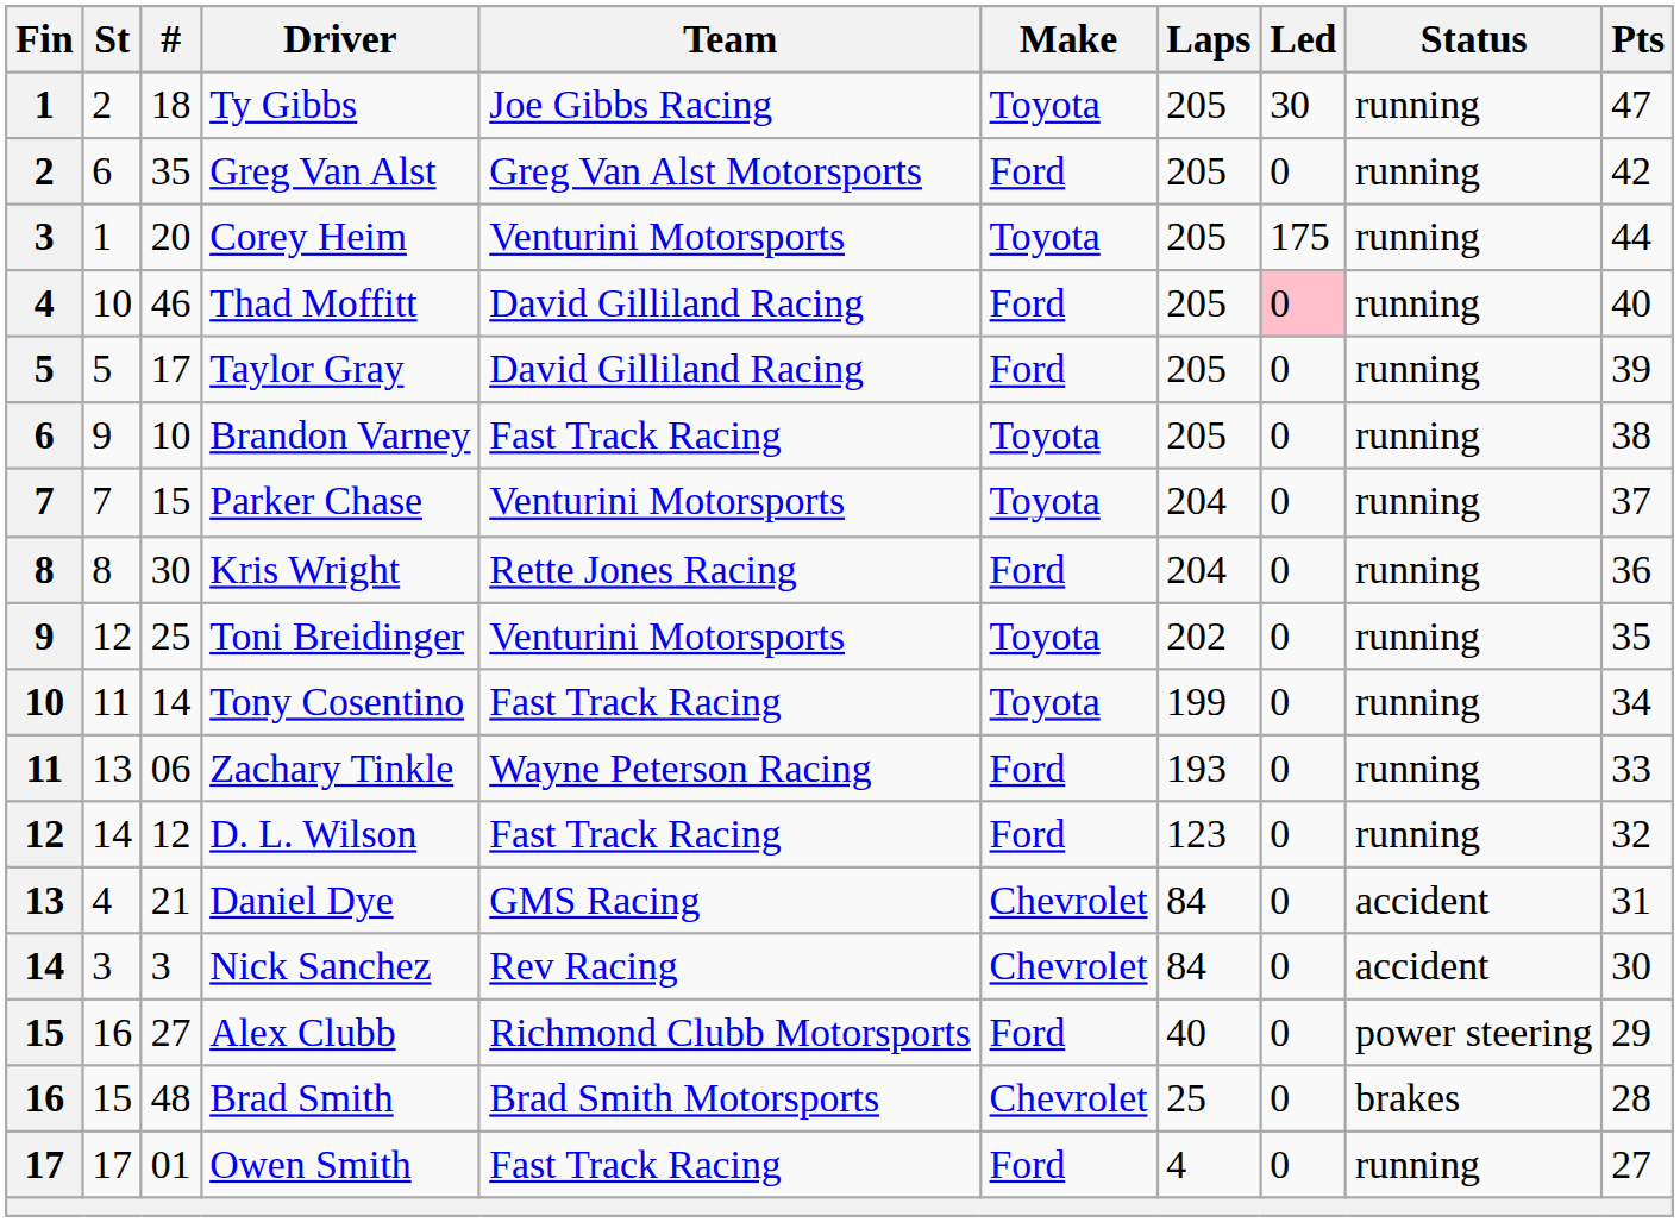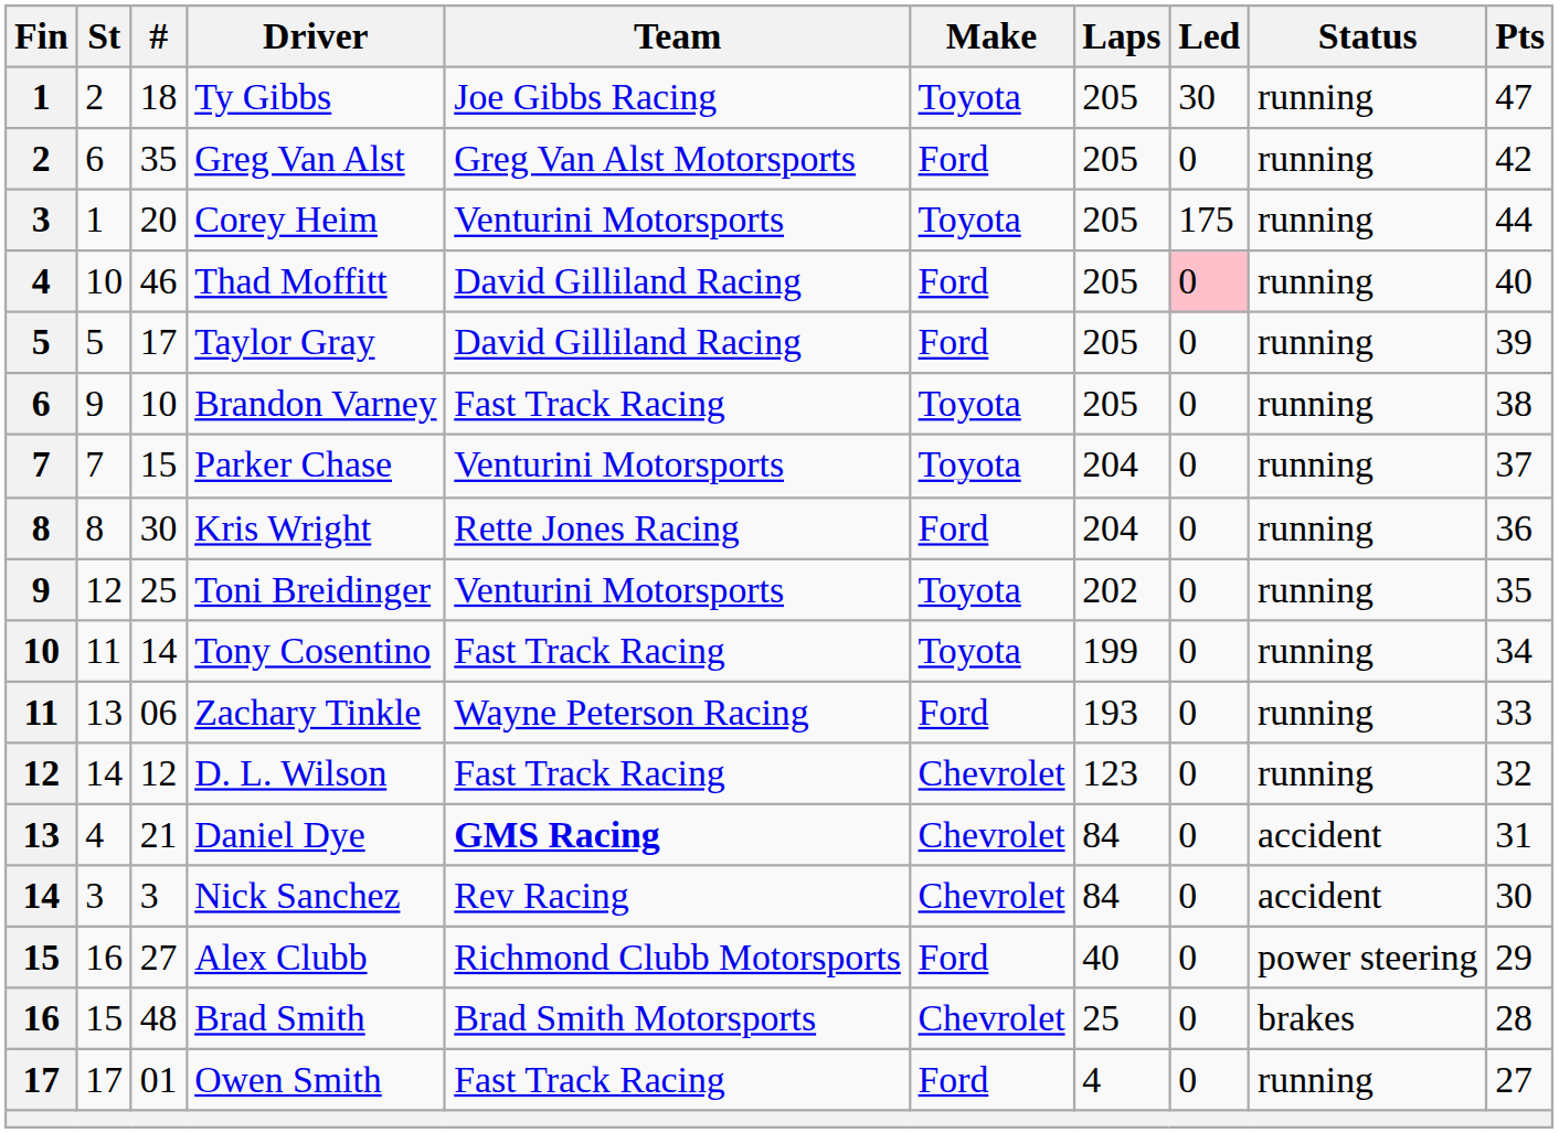D. L. Wilson | Make: Ford -> Chevrolet
Daniel Dye | Team: normal -> bold
